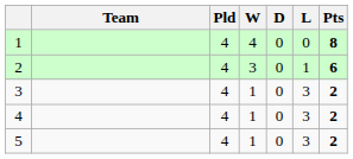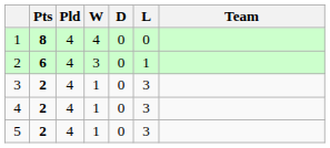columns swapped: Team <-> Pts
